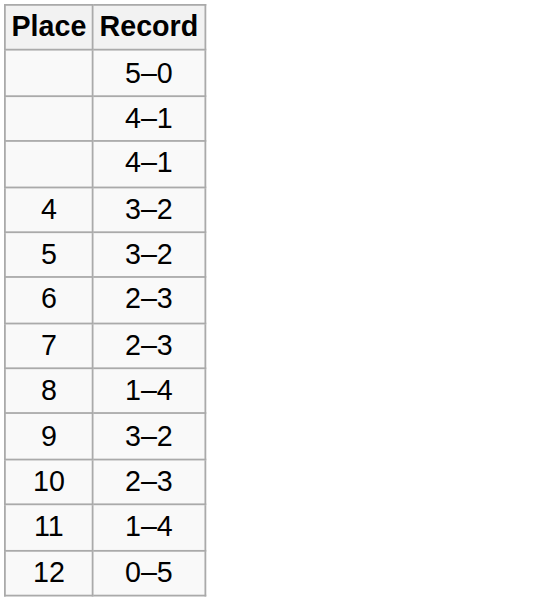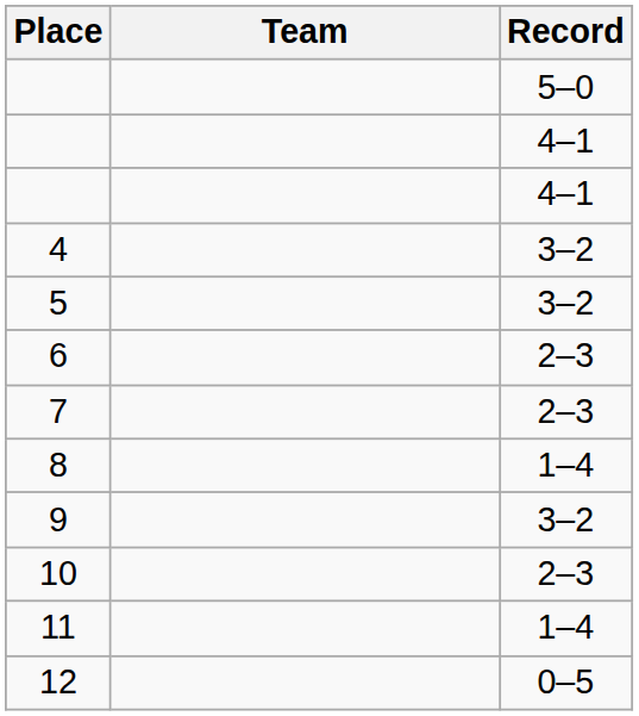+ column: Team
